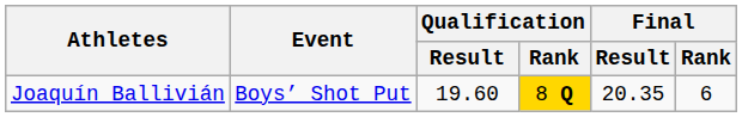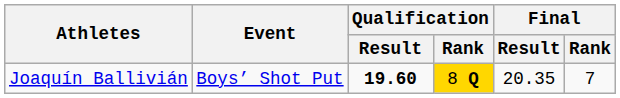Joaquín Ballivián | Qualification / Result: normal -> bold
Joaquín Ballivián | Final / Rank: 6 -> 7
